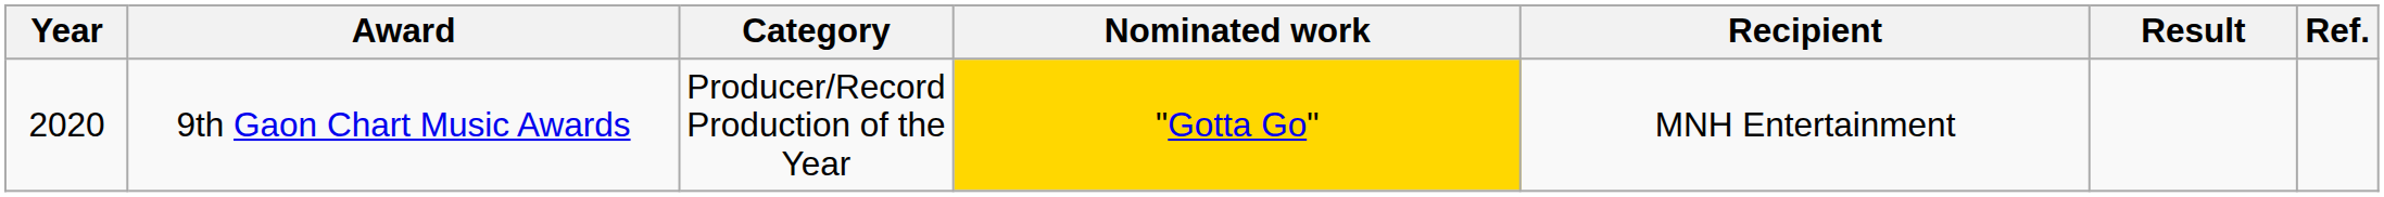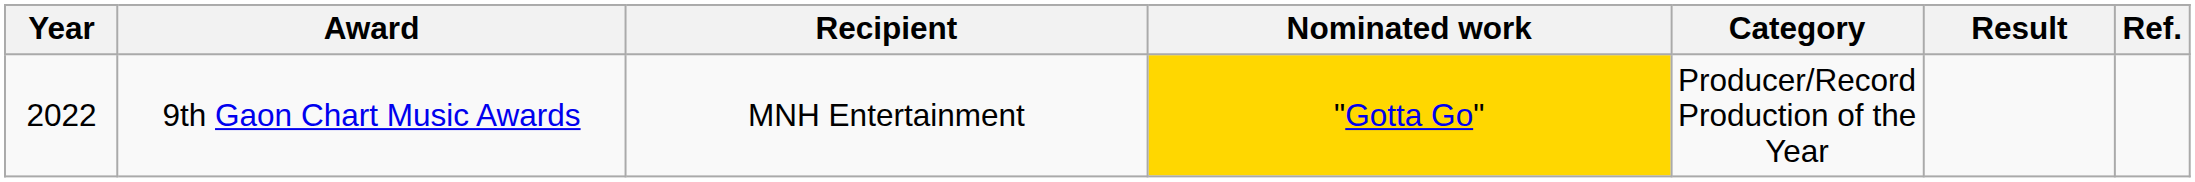columns swapped: Category <-> Recipient
9th Gaon Chart Music Awards | Year: 2020 -> 2022
